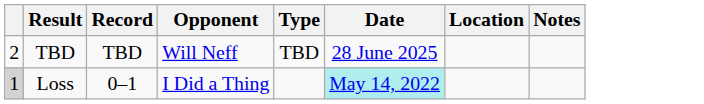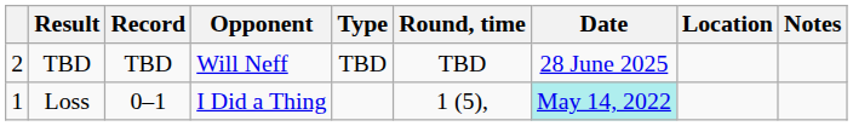+ column: Round, time | TBD | 1 (5),
Loss | column 1: lightgrey background -> no background
